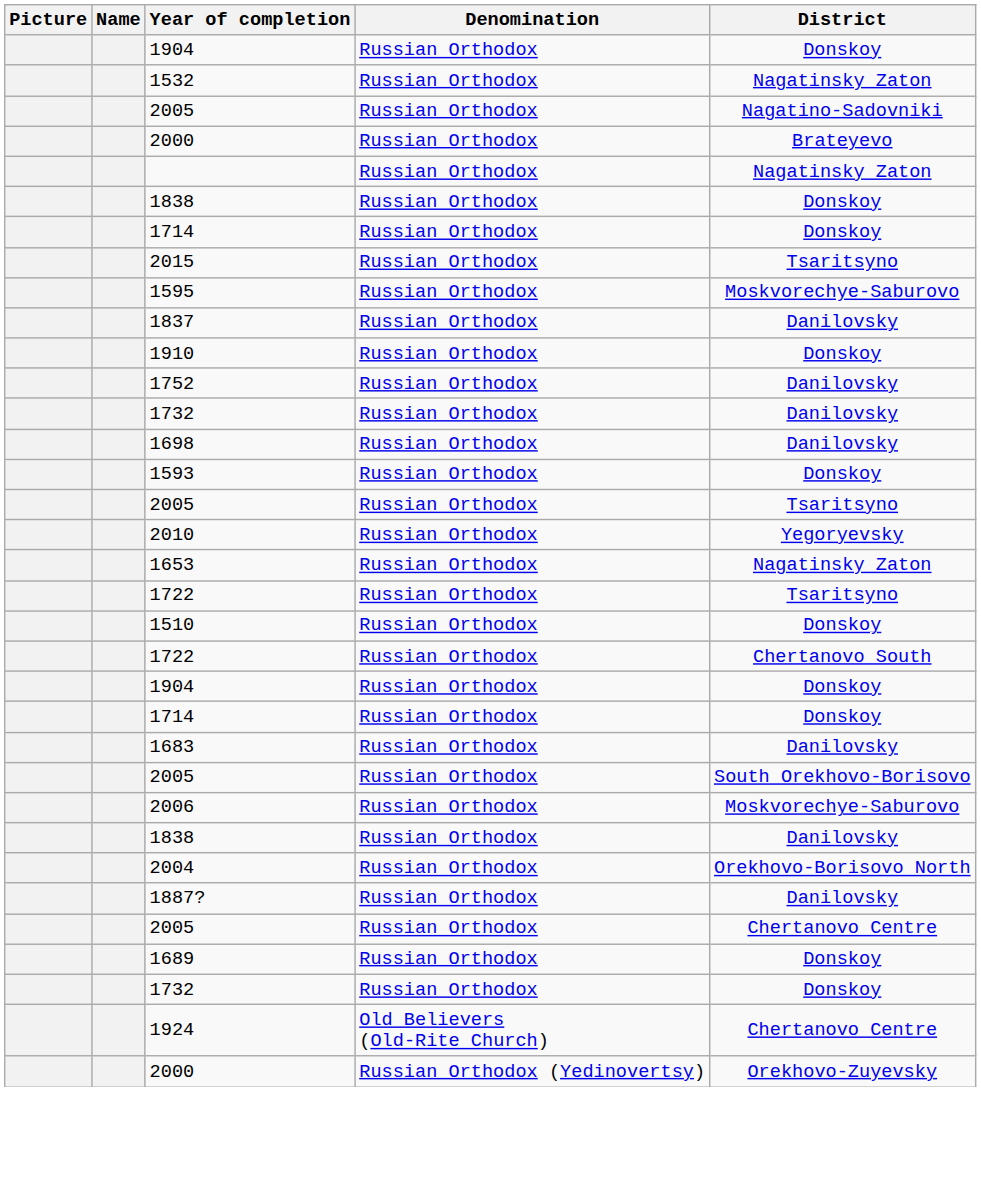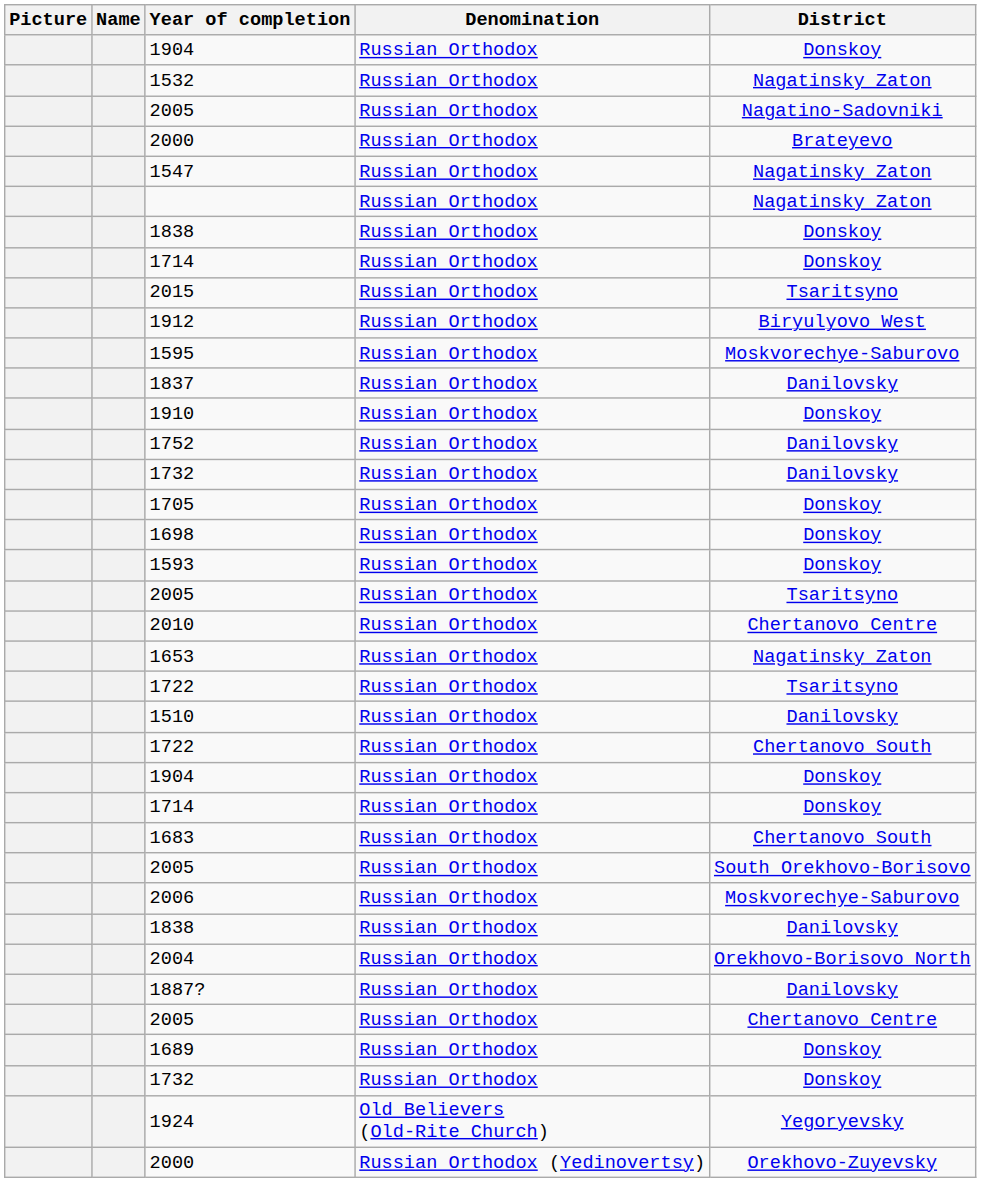+ row: 1547 | Russian Orthodox | Nagatinsky Zaton
+ row: 1912 | Russian Orthodox | Biryulyovo West
+ row: 1705 | Russian Orthodox | Donskoy
1698 | District: Danilovsky -> Donskoy
2010 | District: Yegoryevsky -> Chertanovo Centre
1510 | District: Donskoy -> Danilovsky
1683 | District: Danilovsky -> Chertanovo South
1924 | District: Chertanovo Centre -> Yegoryevsky
